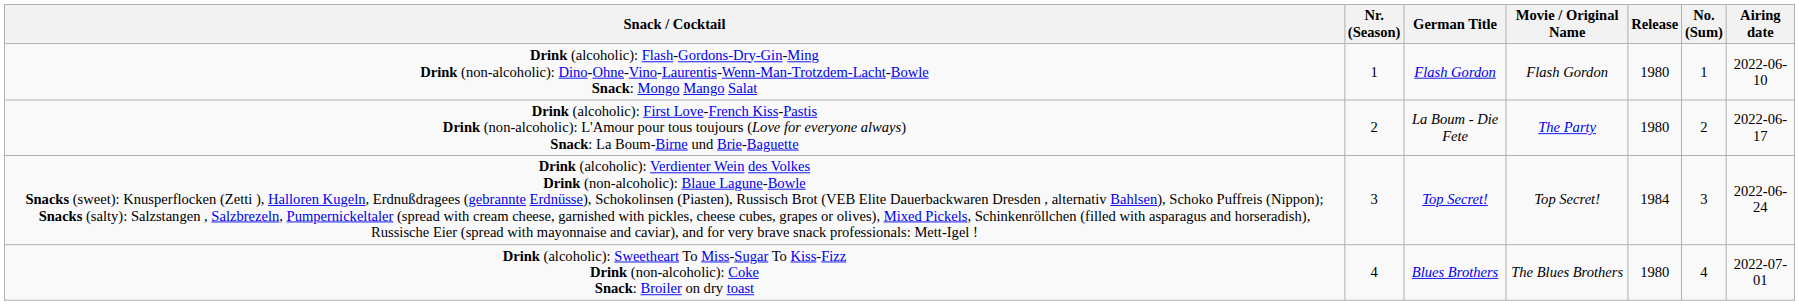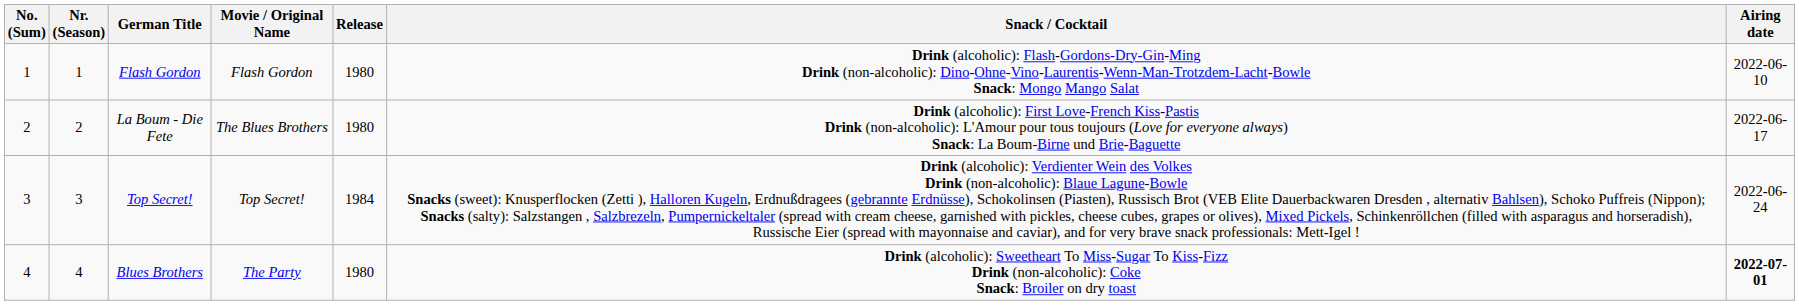columns swapped: No. (Sum) <-> Snack / Cocktail
La Boum - Die Fete | Movie / Original Name: The Party -> The Blues Brothers
Blues Brothers | Movie / Original Name: The Blues Brothers -> The Party
Blues Brothers | Airing date: normal -> bold
